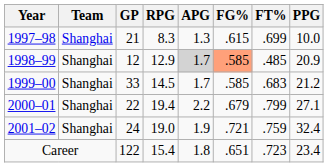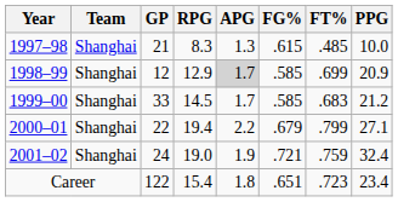1997–98 | FT%: .699 -> .485
1998–99 | FG%: lightsalmon background -> no background
1998–99 | FT%: .485 -> .699
